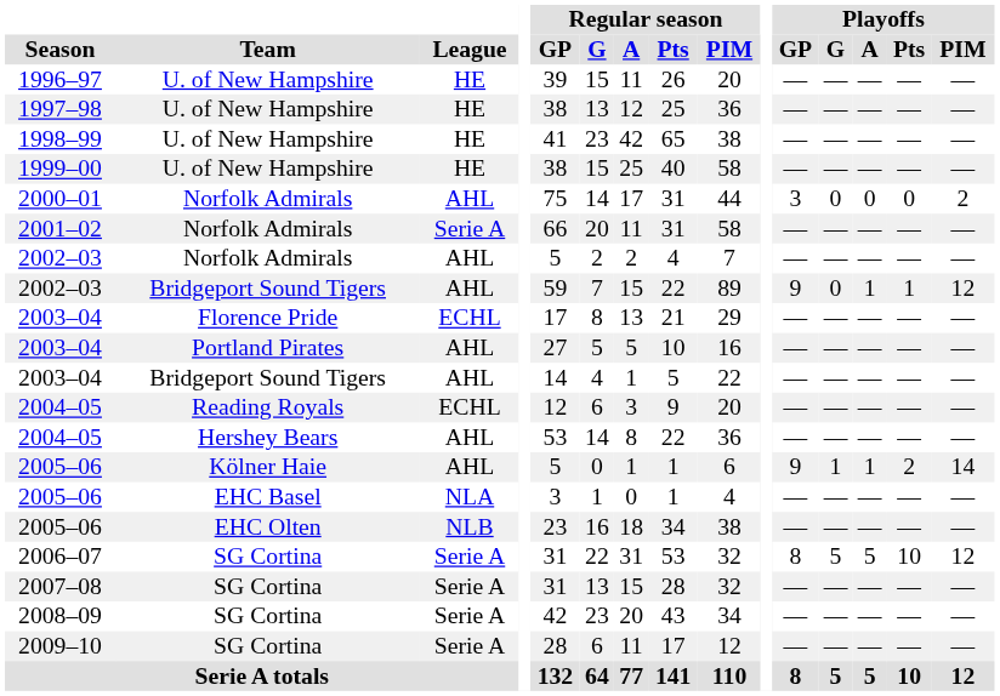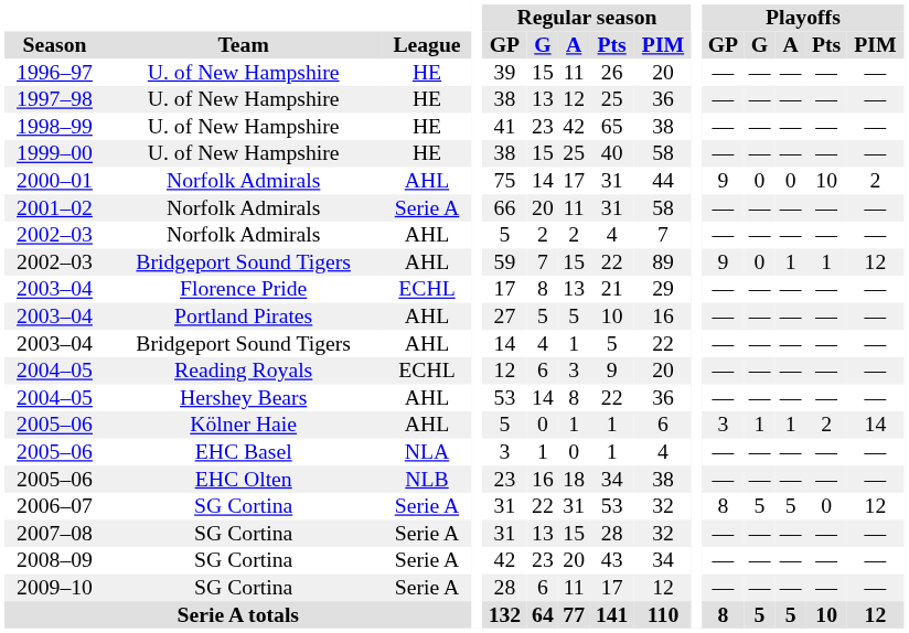2000–01 | Playoffs / GP: 3 -> 9
2000–01 | Playoffs / Pts: 0 -> 10
2005–06 / Kölner Haie | Playoffs / GP: 9 -> 3
2006–07 | Playoffs / Pts: 10 -> 0
